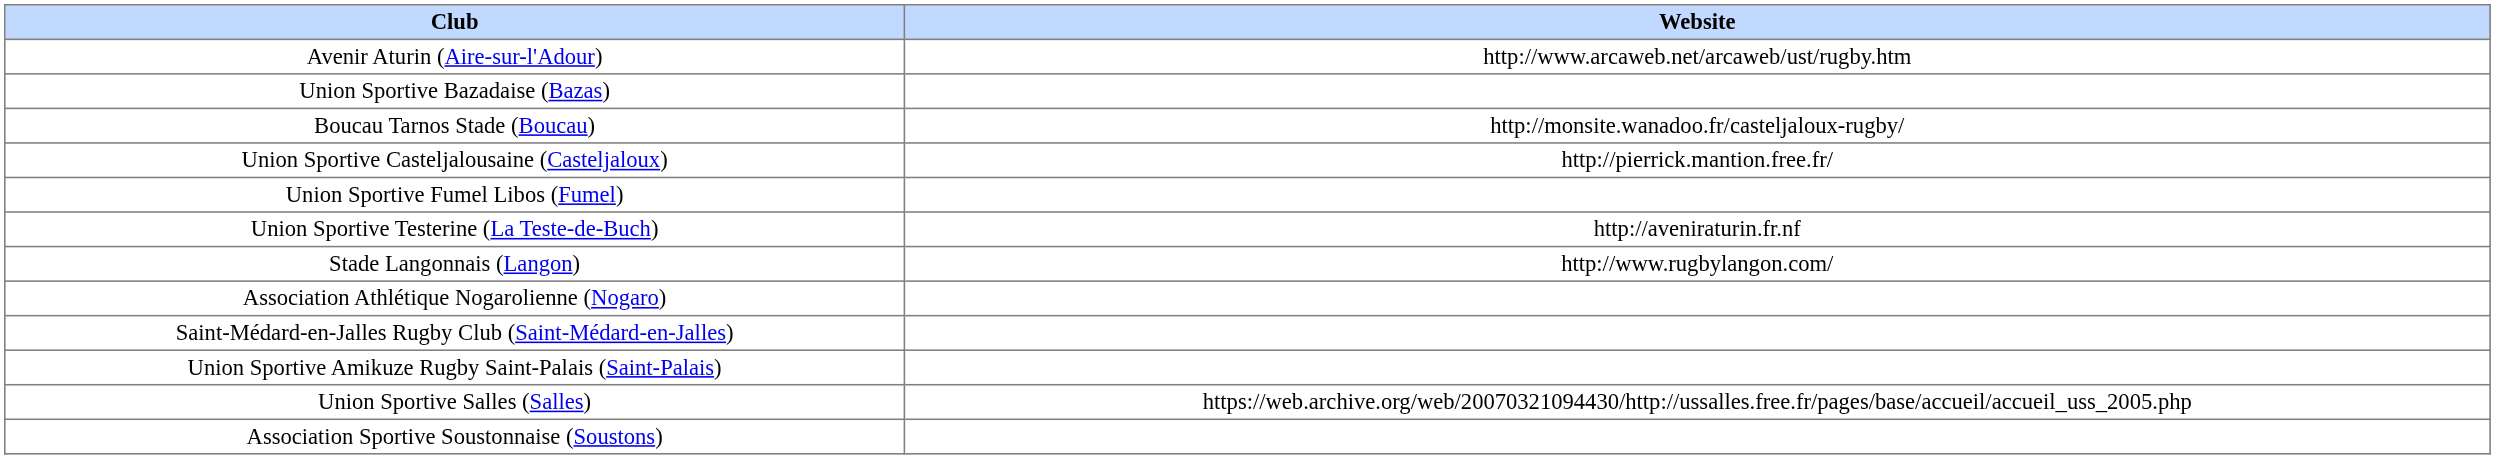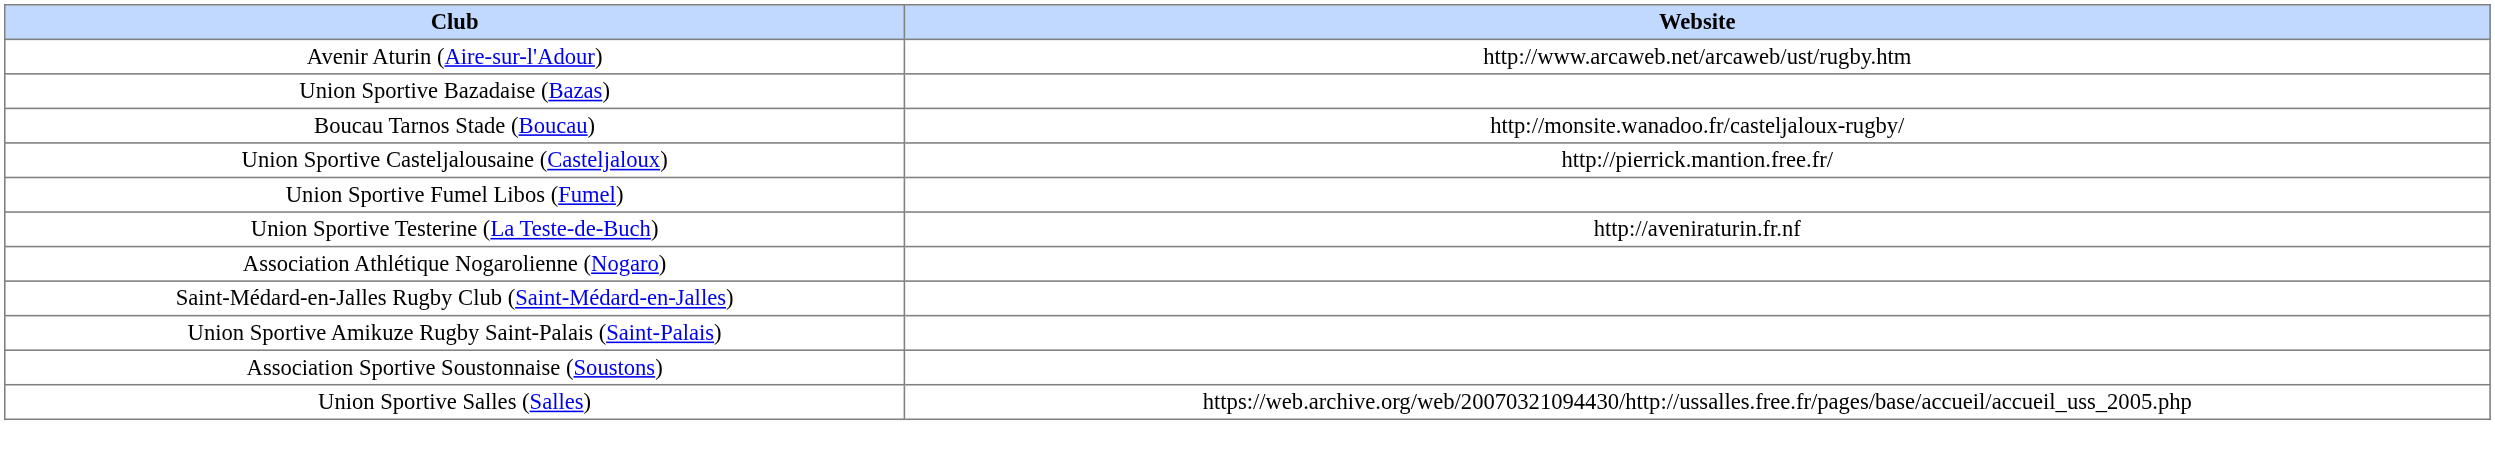- row: Stade Langonnais (Langon) | http://www.rugbylangon.com/
rows swapped: Union Sportive Salles (Salles) <-> Association Sportive Soustonnaise (Soustons)
